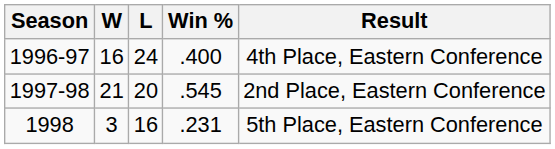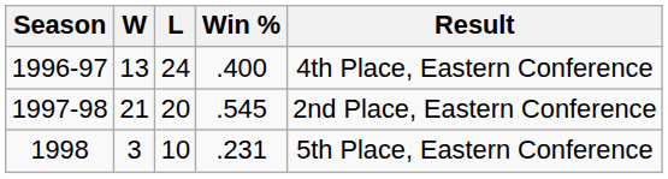1996-97 | W: 16 -> 13
1998 | L: 16 -> 10
